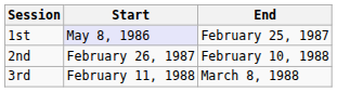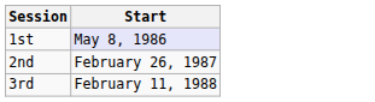- column: End | February 25, 1987 | February 10, 1988 | March 8, 1988
